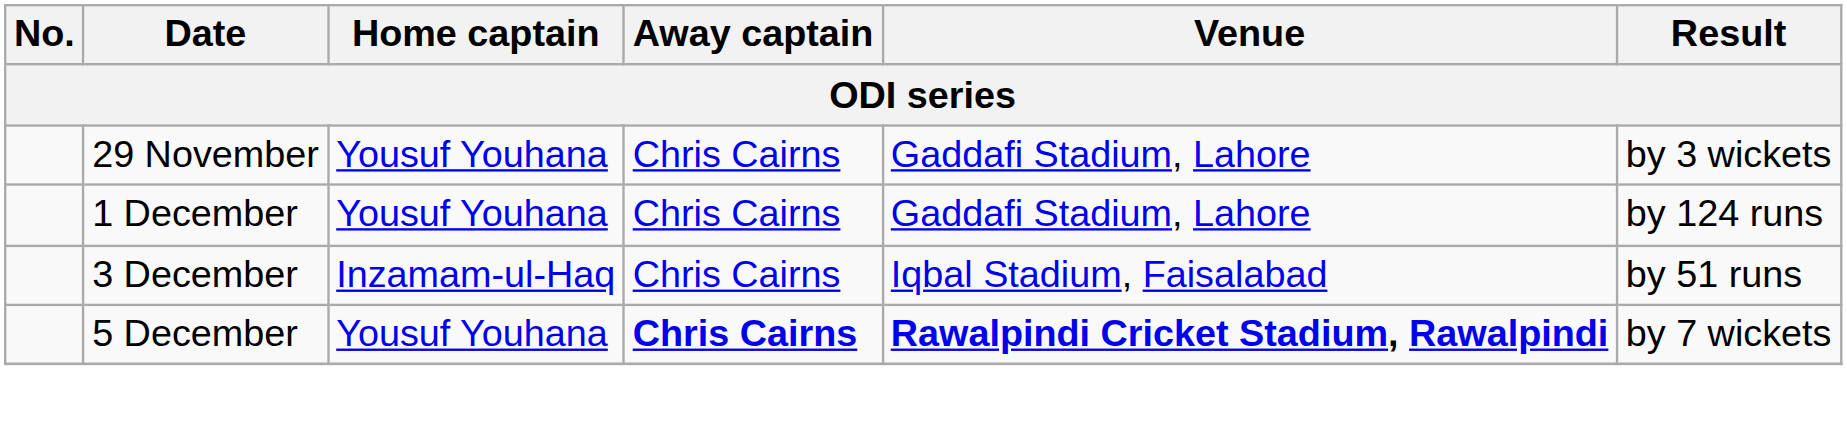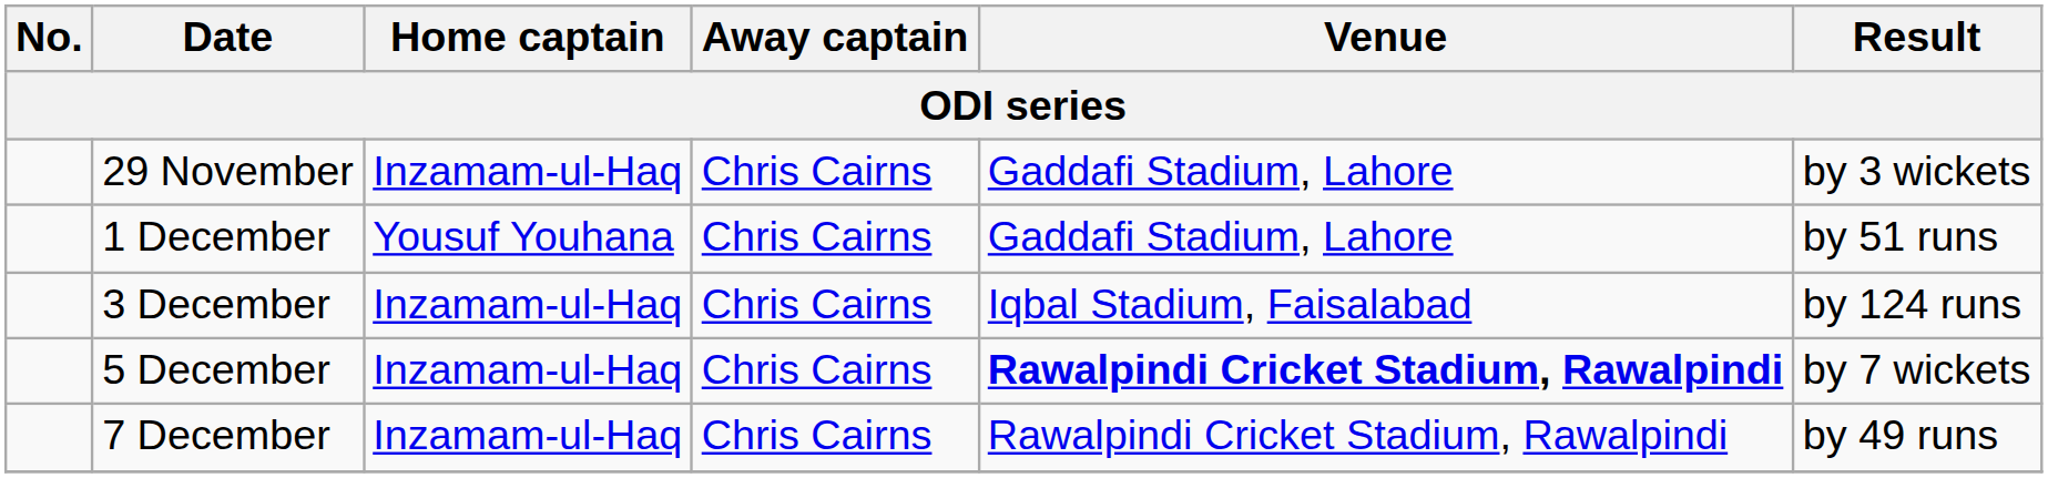29 November | Home captain: Yousuf Youhana -> Inzamam-ul-Haq
1 December | Result: by 124 runs -> by 51 runs
3 December | Result: by 51 runs -> by 124 runs
5 December | Home captain: Yousuf Youhana -> Inzamam-ul-Haq
5 December | Away captain: bold -> normal
+ row: 7 December | Inzamam-ul-Haq | Chris Cairns | Rawalpindi Cricket Stadium, Rawalpindi | by 49 runs
